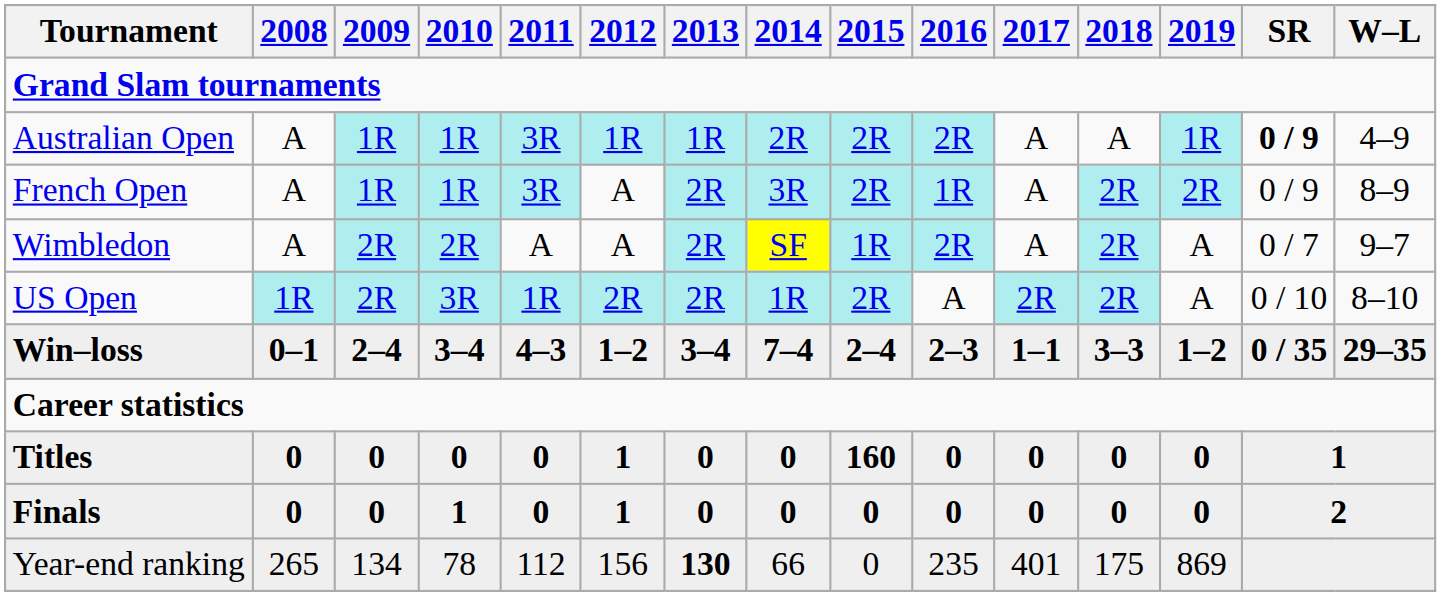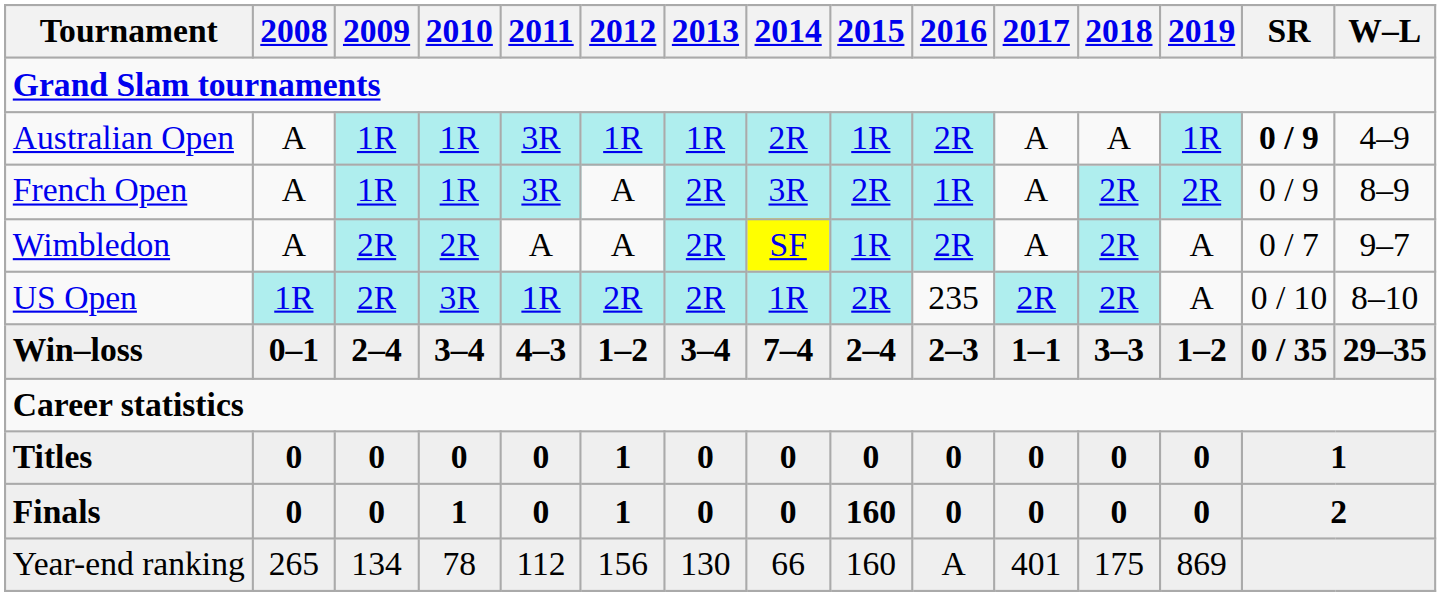Australian Open | 2015: 2R -> 1R
US Open | 2016: A -> 235
Titles | 2015: 160 -> 0
Finals | 2015: 0 -> 160
Year-end ranking | 2013: bold -> normal
Year-end ranking | 2015: 0 -> 160
Year-end ranking | 2016: 235 -> A
